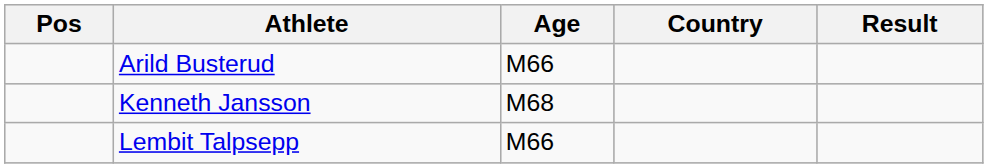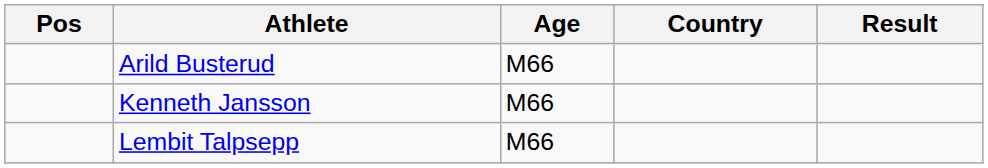Kenneth Jansson | Age: M68 -> M66
